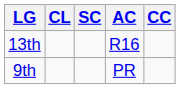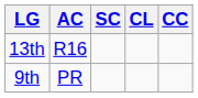columns swapped: AC <-> CL
